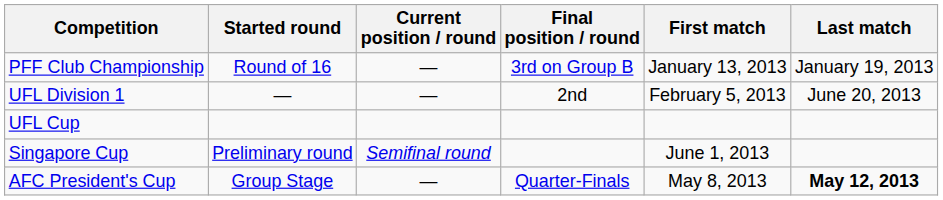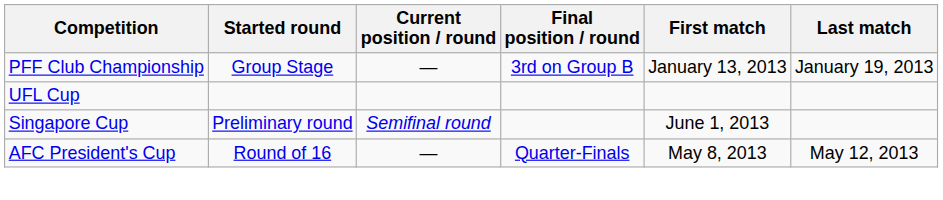PFF Club Championship | Started round: Round of 16 -> Group Stage
- row: UFL Division 1 | — | — | 2nd | February 5, 2013 | June 20, 2013
AFC President's Cup | Started round: Group Stage -> Round of 16
AFC President's Cup | Last match: bold -> normal
